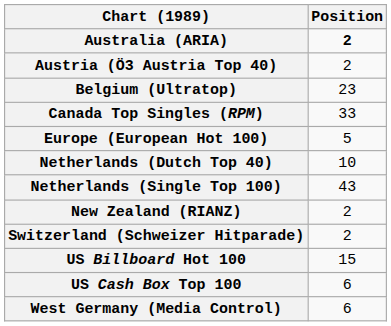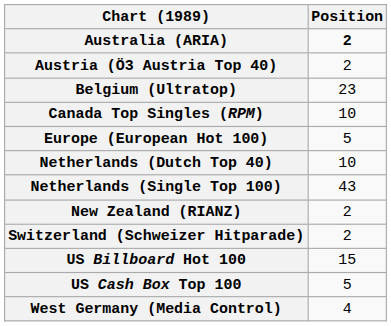Canada Top Singles (RPM) | Position: 33 -> 10
US Cash Box Top 100 | Position: 6 -> 5
West Germany (Media Control) | Position: 6 -> 4
